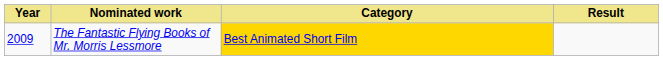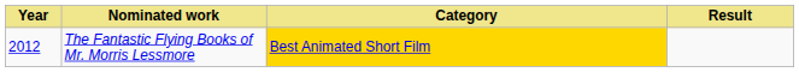The Fantastic Flying Books of Mr. Morris Lessmore | Year: 2009 -> 2012
